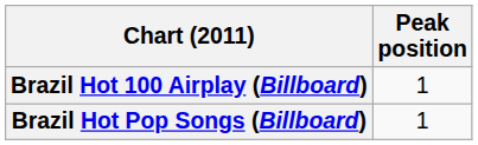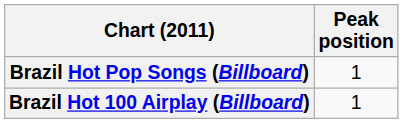rows swapped: Brazil Hot 100 Airplay (Billboard) <-> Brazil Hot Pop Songs (Billboard)
